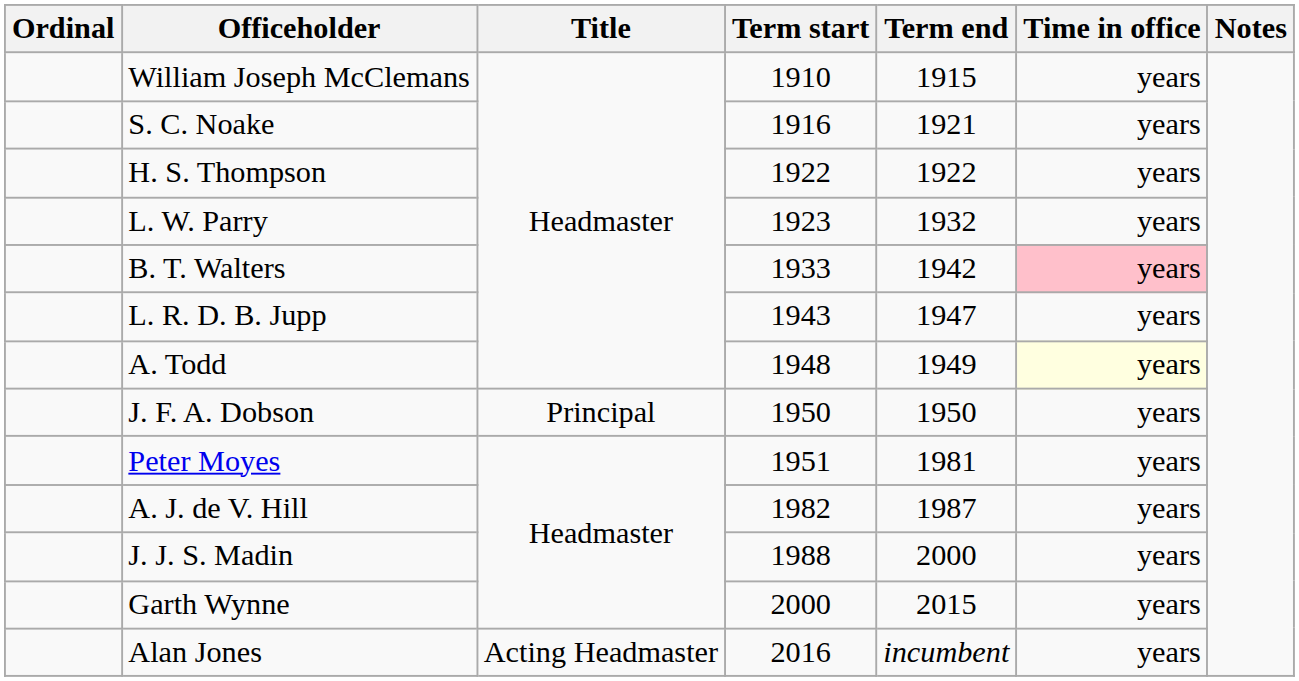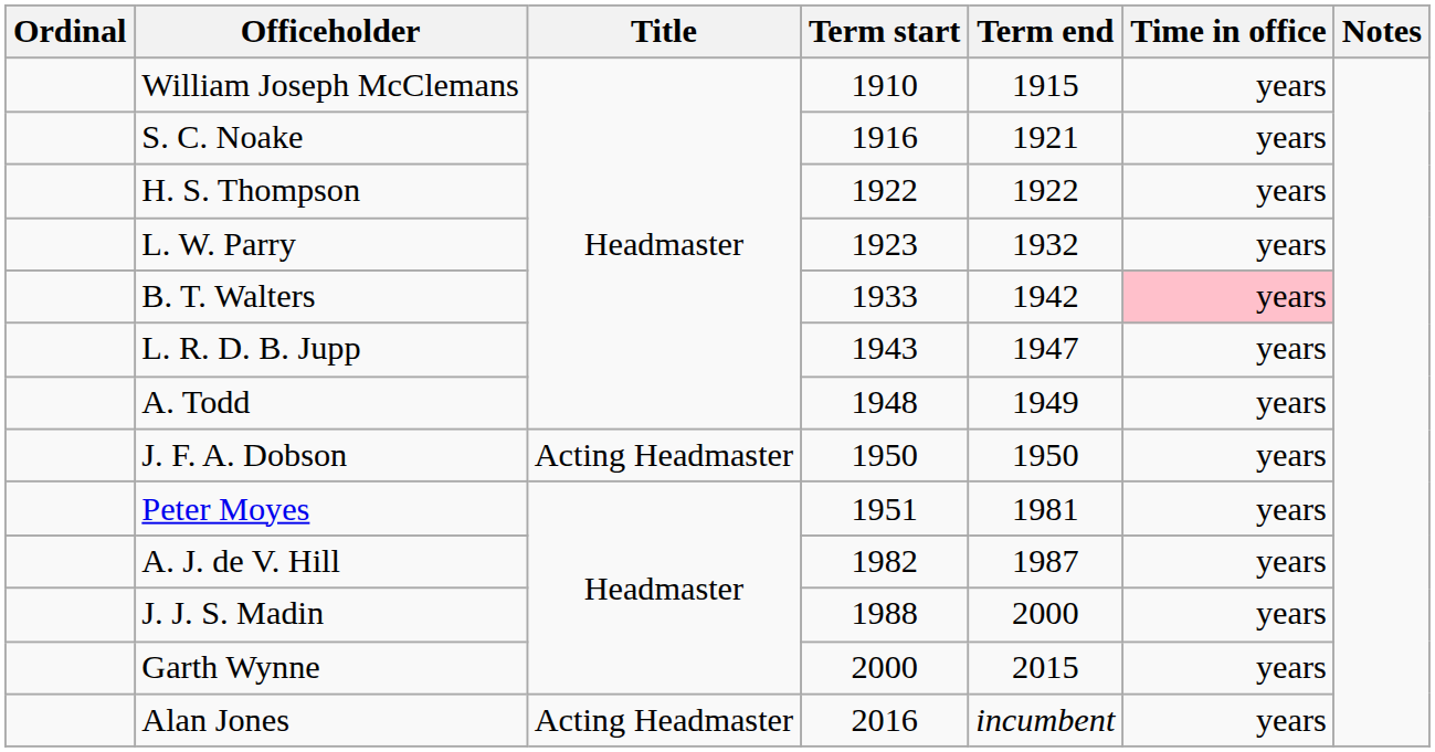A. Todd | Time in office: lightyellow background -> no background
J. F. A. Dobson | Title: Principal -> Acting Headmaster
